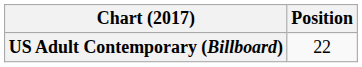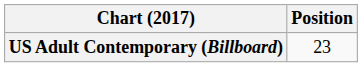US Adult Contemporary (Billboard) | Position: 22 -> 23
